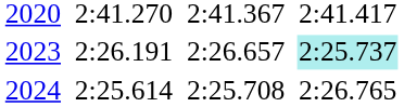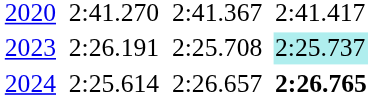2023 | column 5: 2:26.657 -> 2:25.708
2024 | column 5: 2:25.708 -> 2:26.657
2024 | column 7: normal -> bold
